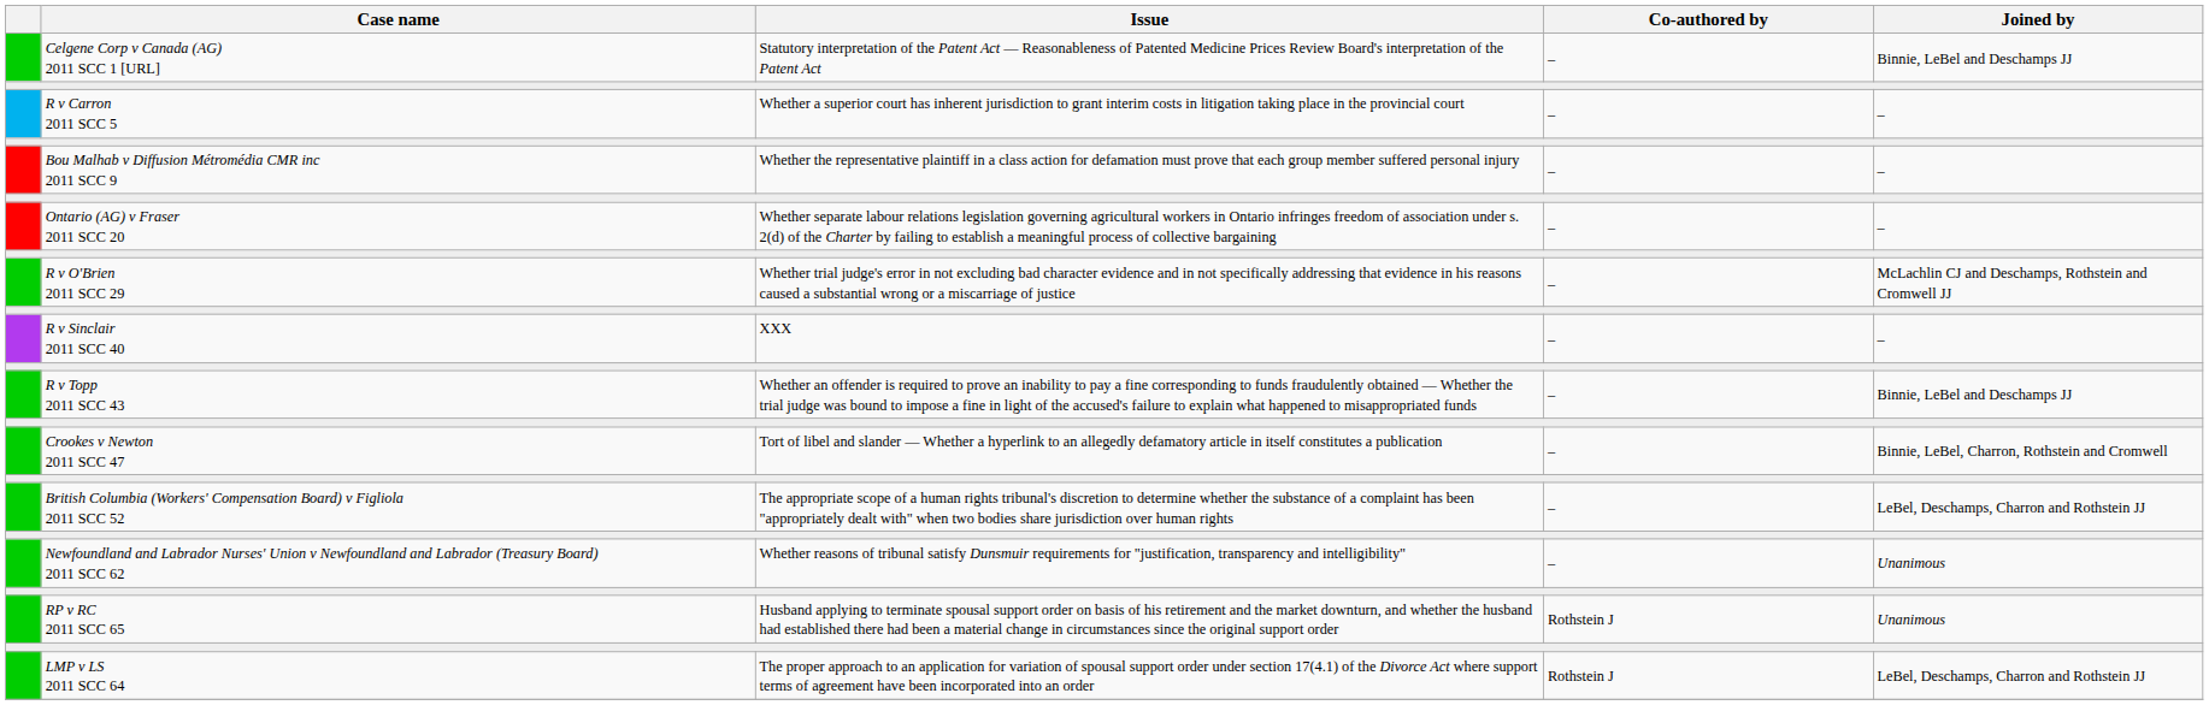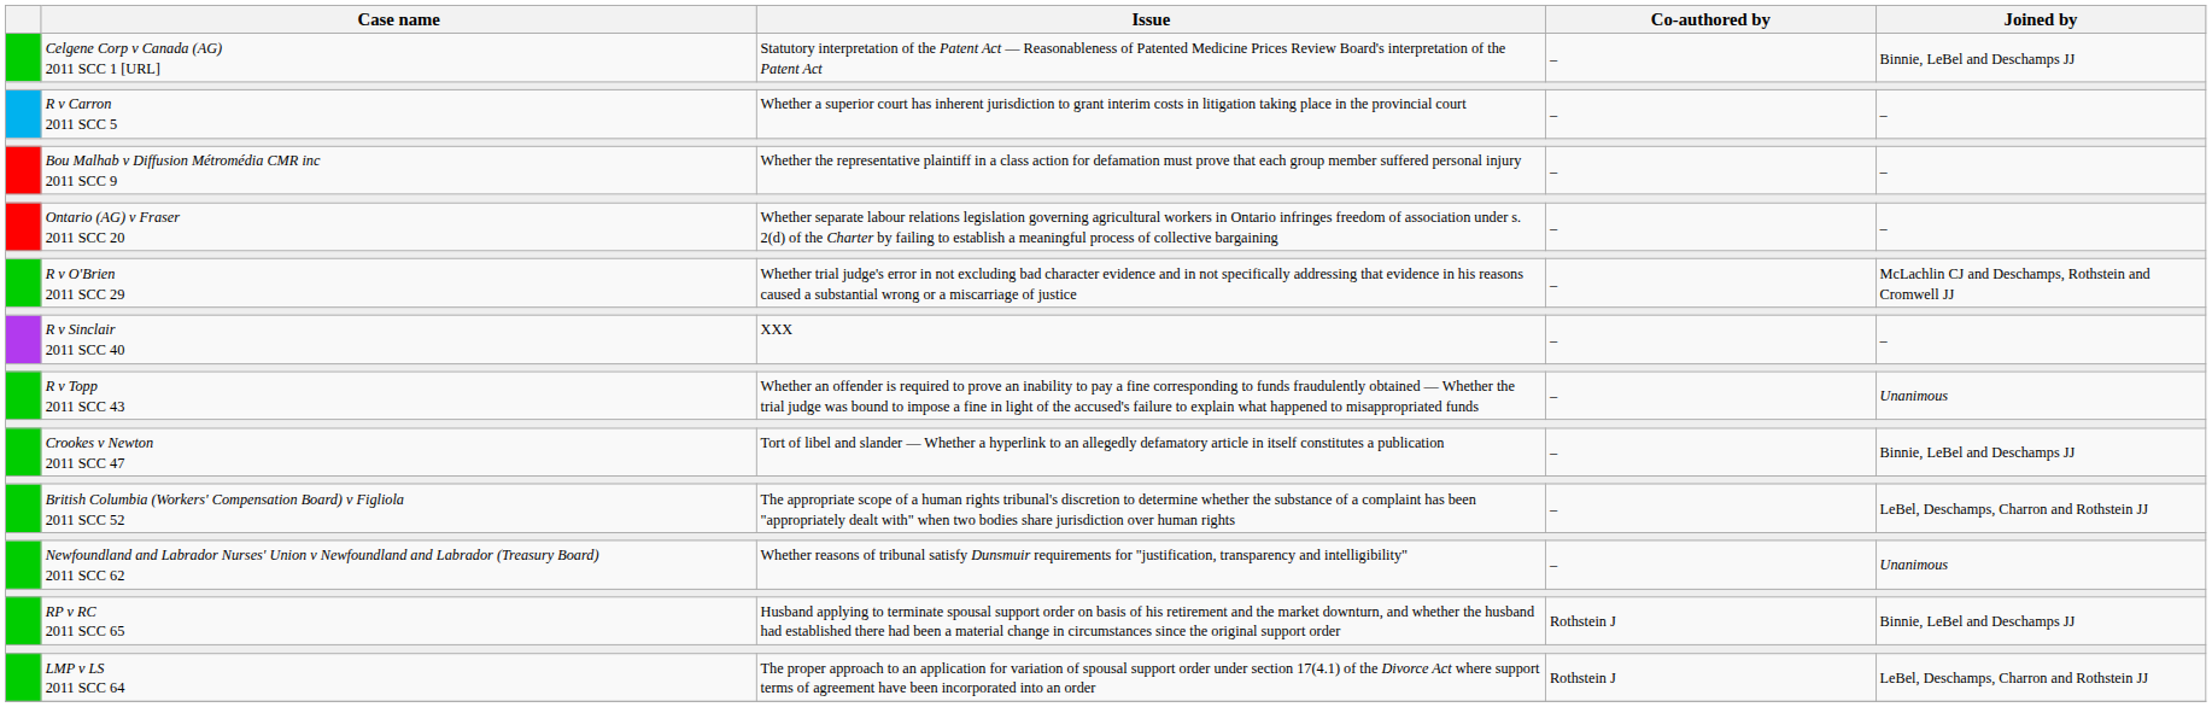R v Topp 2011 SCC 43 | Joined by: Binnie, LeBel and Deschamps JJ -> Unanimous
Crookes v Newton 2011 SCC 47 | Joined by: Binnie, LeBel, Charron, Rothstein and Cromwell -> Binnie, LeBel and Deschamps JJ
RP v RC 2011 SCC 65 | Joined by: Unanimous -> Binnie, LeBel and Deschamps JJ
